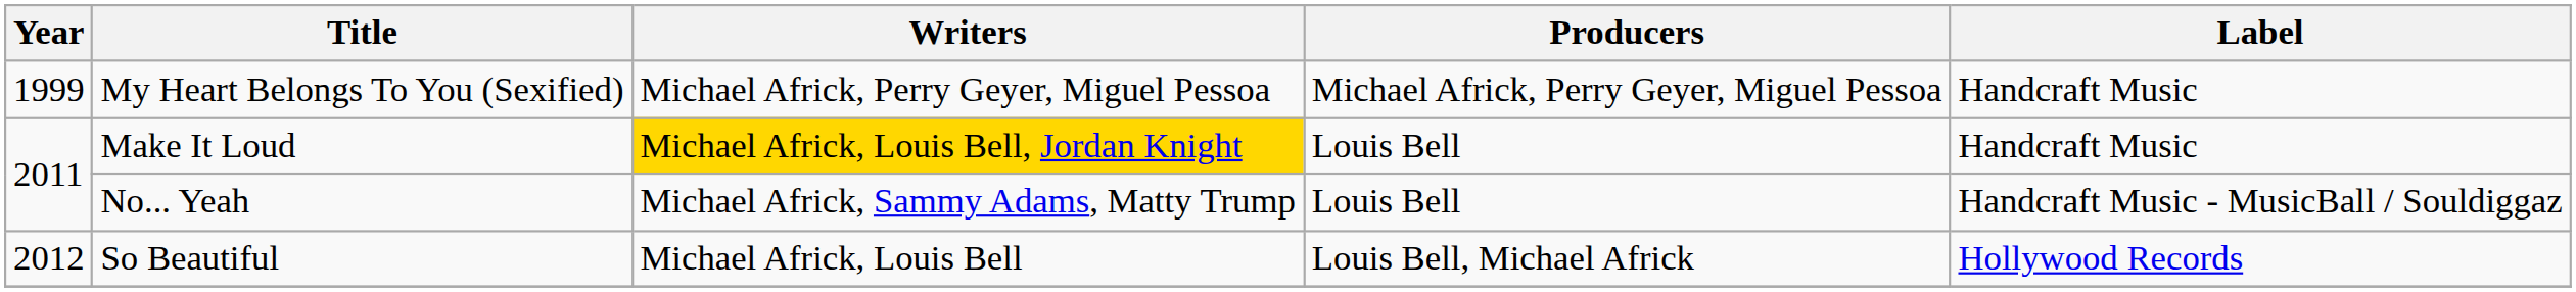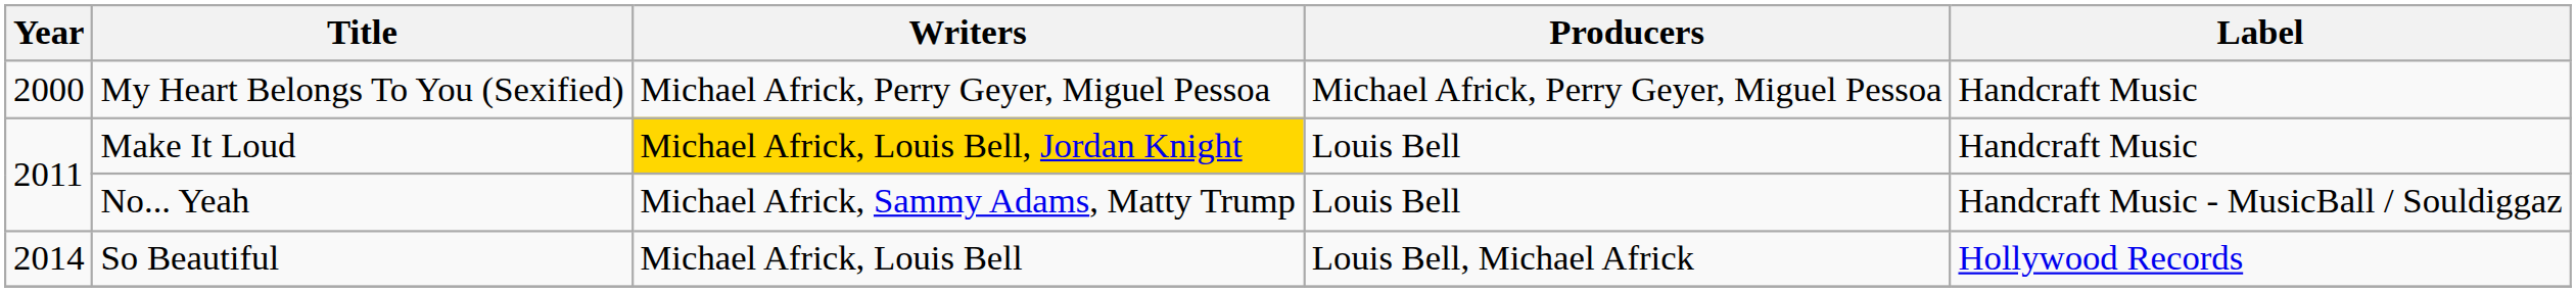My Heart Belongs To You (Sexified) | Year: 1999 -> 2000
So Beautiful | Year: 2012 -> 2014
